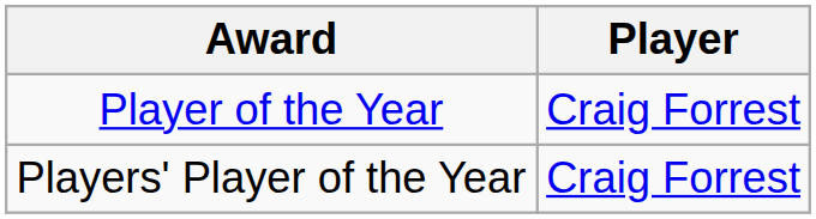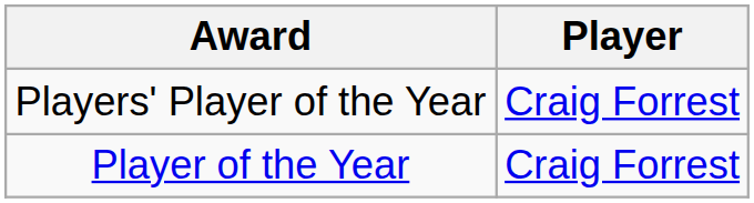rows swapped: Player of the Year <-> Players' Player of the Year
